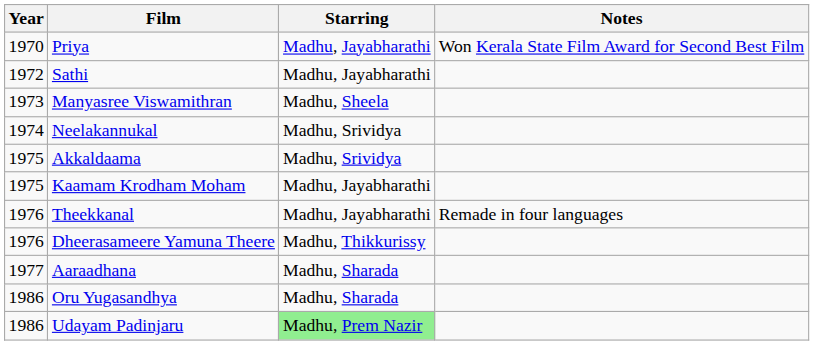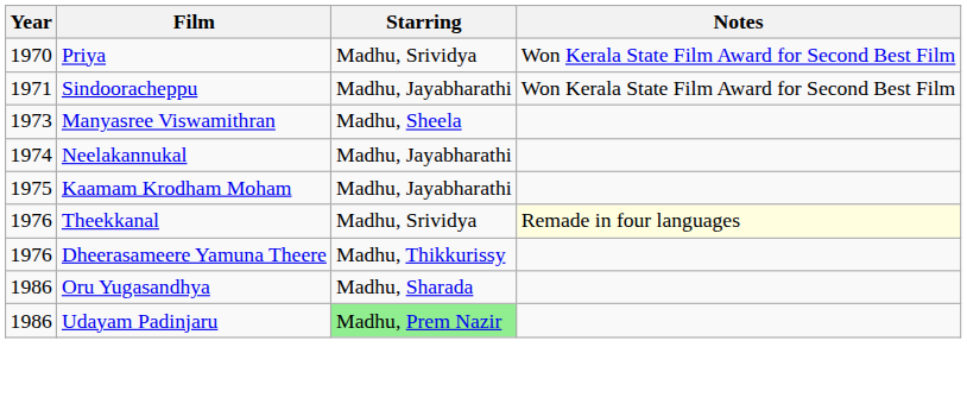Priya | Starring: Madhu, Jayabharathi -> Madhu, Srividya
+ row: 1971 | Sindooracheppu | Madhu, Jayabharathi | Won Kerala State Film Award for Second Best Film
- row: 1972 | Sathi | Madhu, Jayabharathi
Neelakannukal | Starring: Madhu, Srividya -> Madhu, Jayabharathi
- row: 1975 | Akkaldaama | Madhu, Srividya
Theekkanal | Starring: Madhu, Jayabharathi -> Madhu, Srividya
Theekkanal | Notes: no background -> lightyellow background
- row: 1977 | Aaraadhana | Madhu, Sharada
